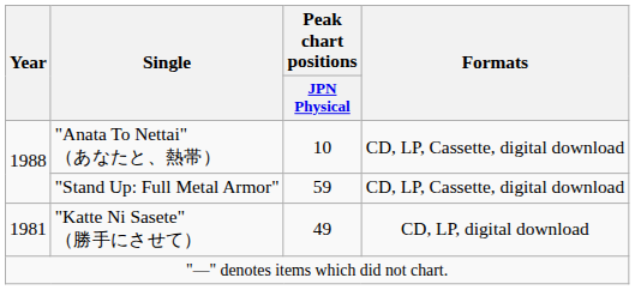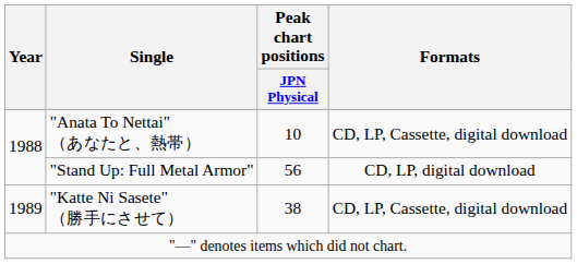"Stand Up: Full Metal Armor" | Peak chart positions / JPN Physical: 59 -> 56
"Stand Up: Full Metal Armor" | Formats: CD, LP, Cassette, digital download -> CD, LP, digital download
"Katte Ni Sasete" （勝手にさせて） | Year: 1981 -> 1989
"Katte Ni Sasete" （勝手にさせて） | Peak chart positions / JPN Physical: 49 -> 38
"Katte Ni Sasete" （勝手にさせて） | Formats: CD, LP, digital download -> CD, LP, Cassette, digital download
